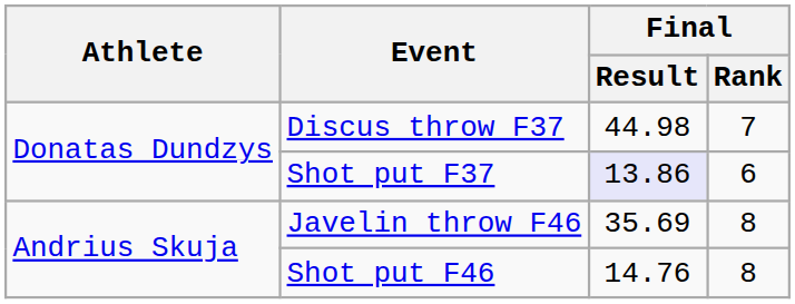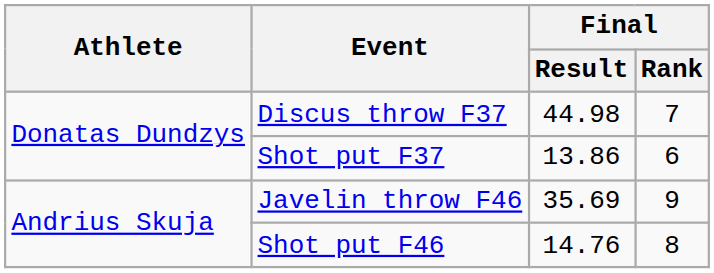Shot put F37 | Final / Result: lavender background -> no background
Javelin throw F46 | Final / Rank: 8 -> 9
